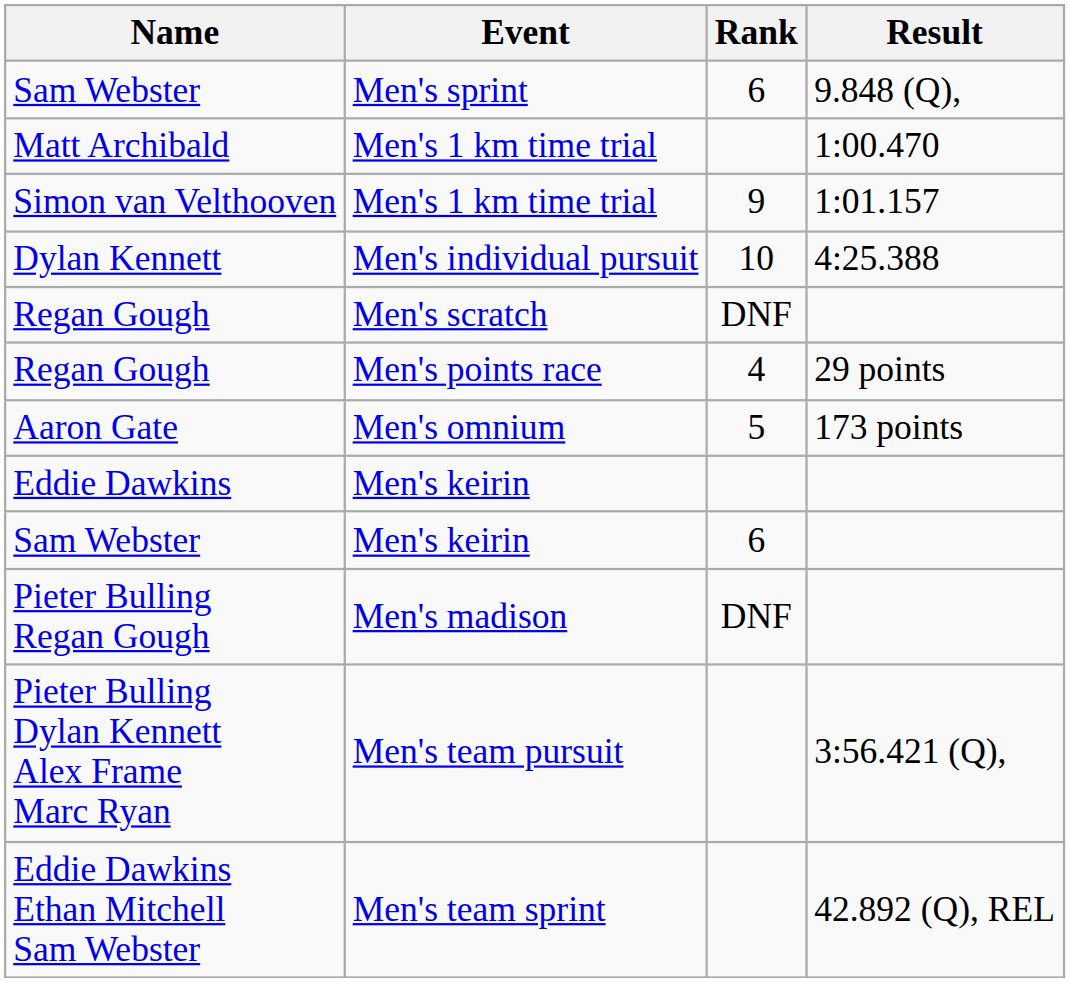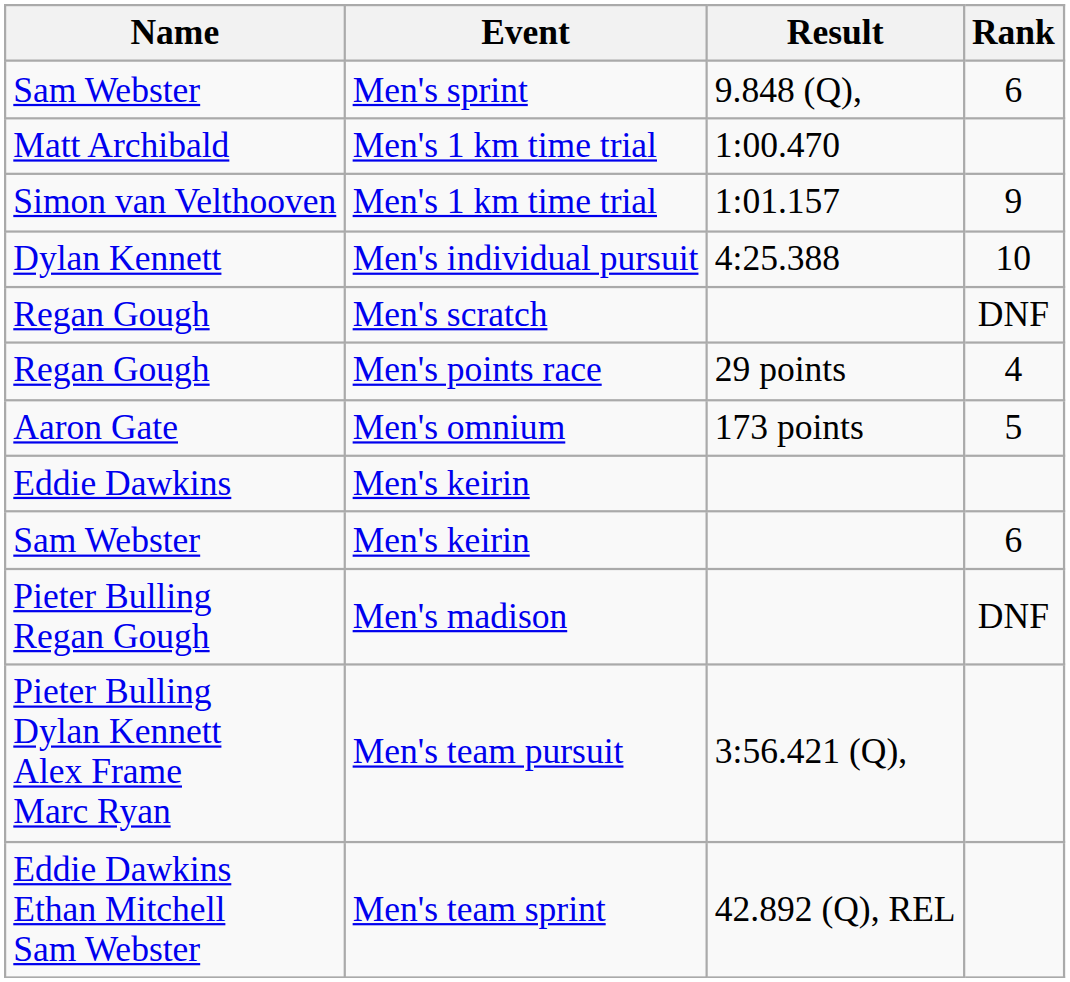columns swapped: Result <-> Rank
